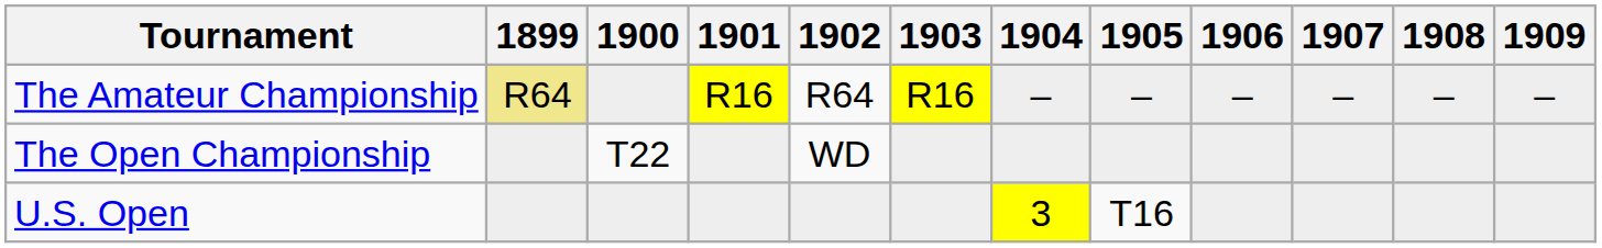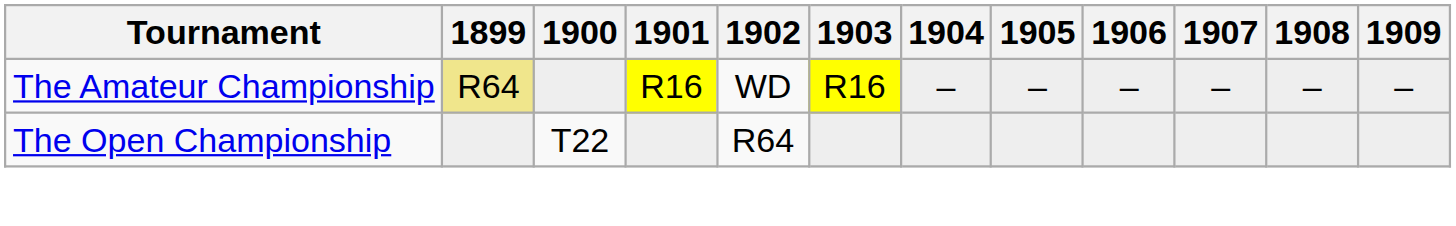The Amateur Championship | 1902: R64 -> WD
The Open Championship | 1902: WD -> R64
- row: U.S. Open | 3 | T16
